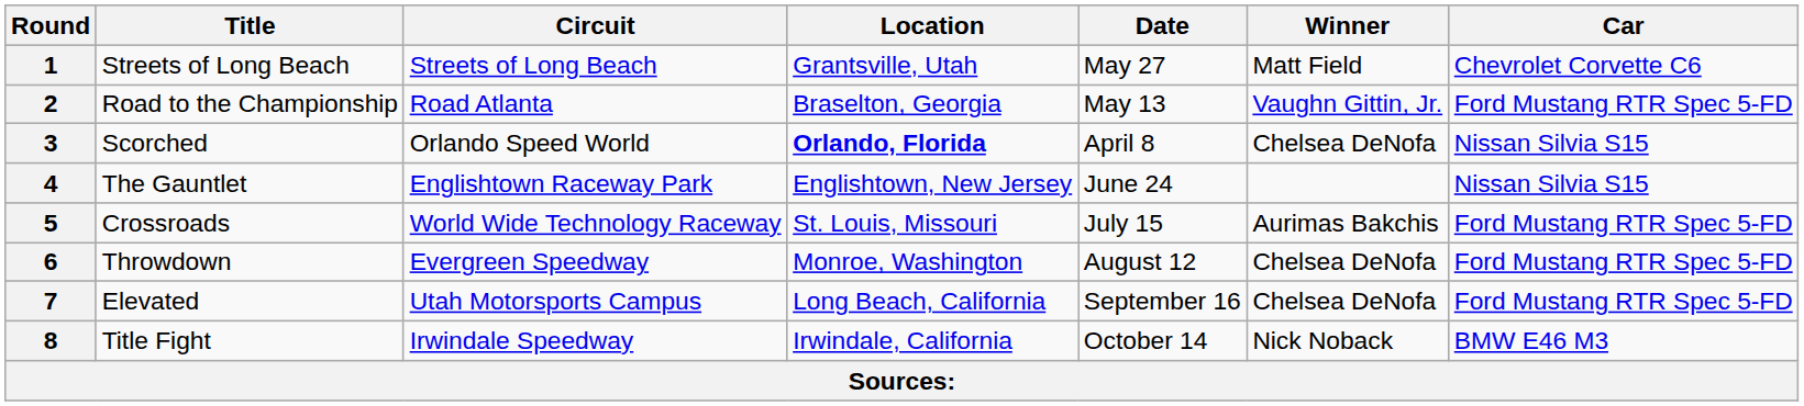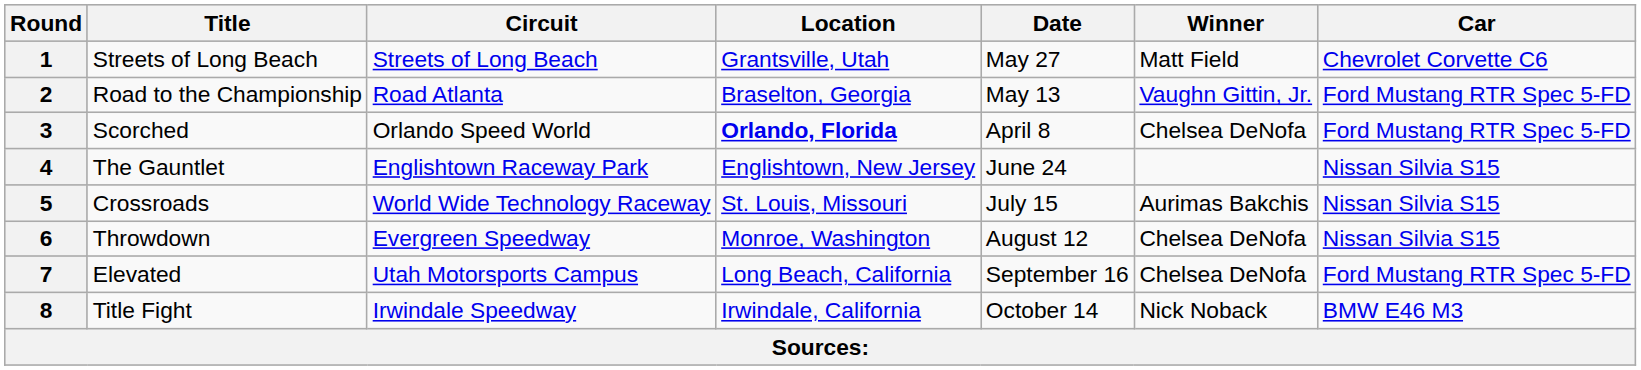3 | Car: Nissan Silvia S15 -> Ford Mustang RTR Spec 5-FD
5 | Car: Ford Mustang RTR Spec 5-FD -> Nissan Silvia S15
6 | Car: Ford Mustang RTR Spec 5-FD -> Nissan Silvia S15
